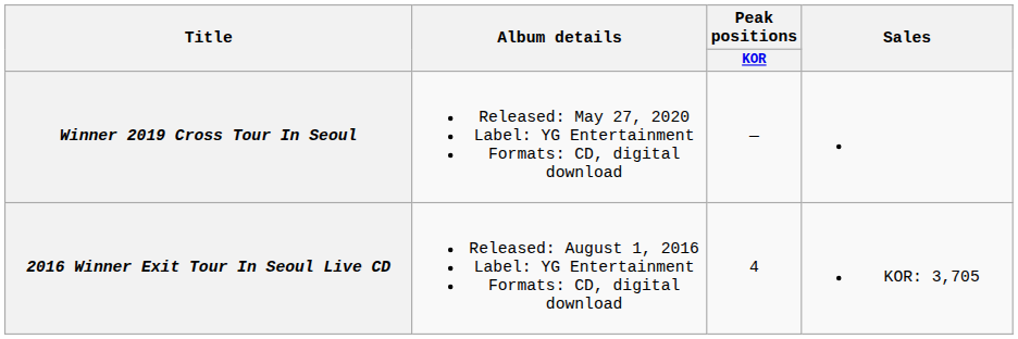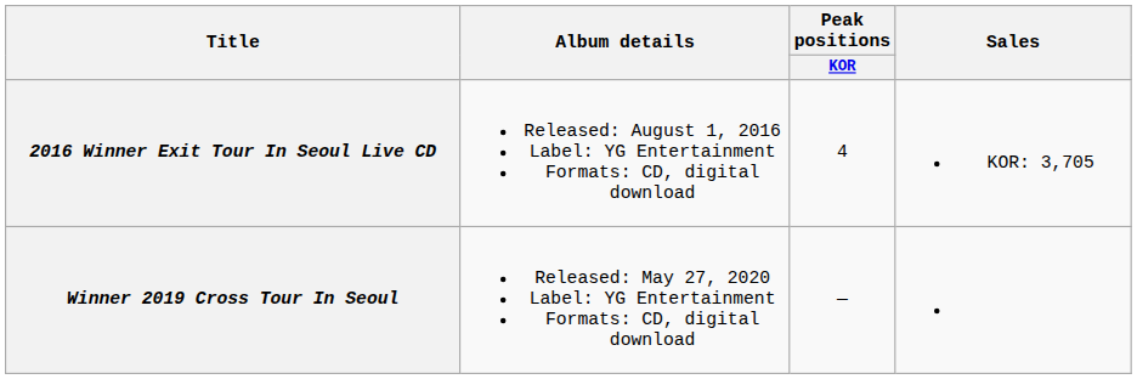rows swapped: 2016 Winner Exit Tour In Seoul Live CD <-> Winner 2019 Cross Tour In Seoul
